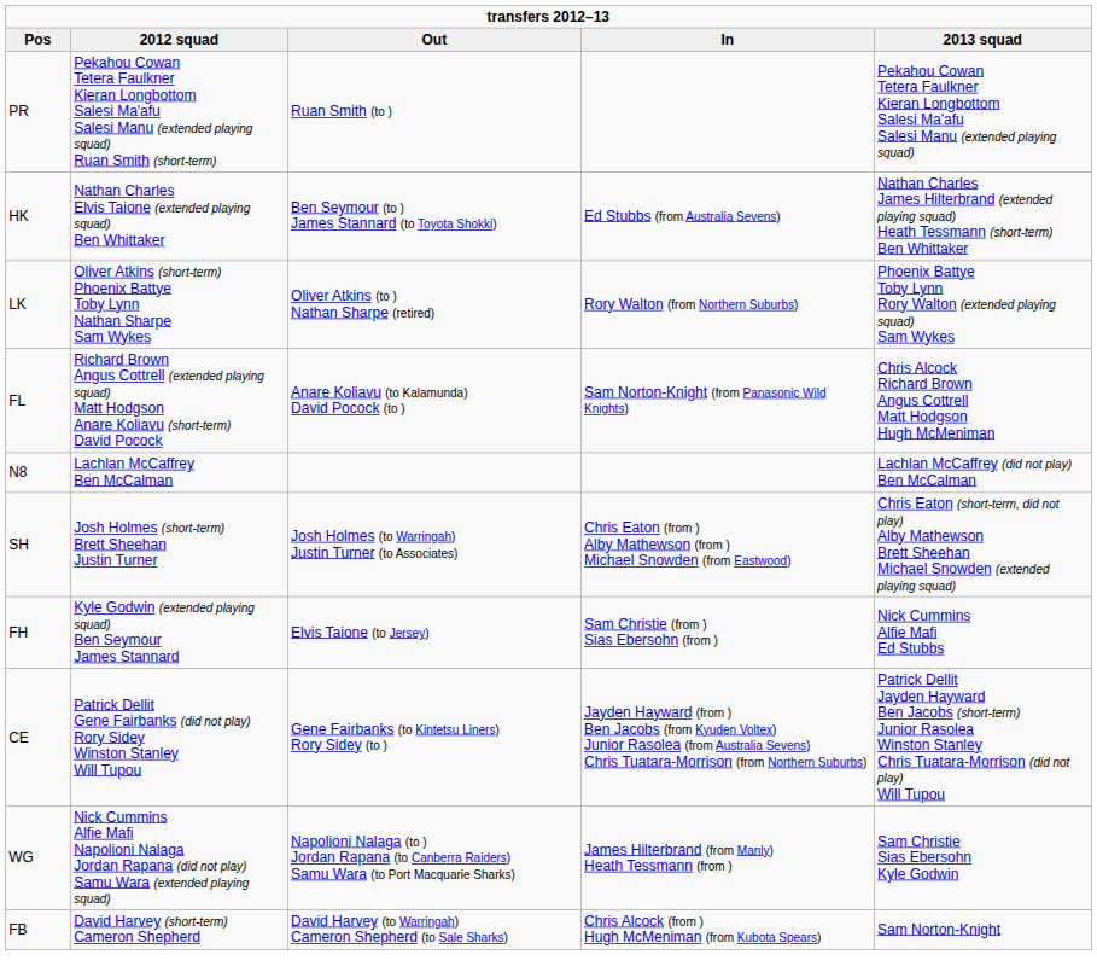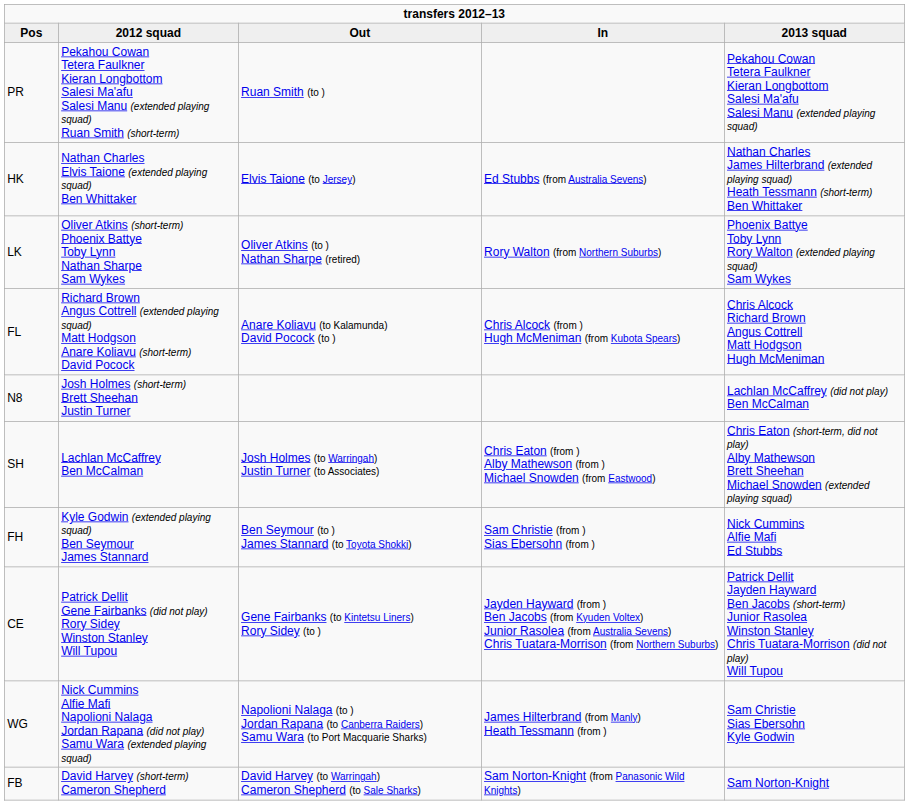HK | Out: Ben Seymour (to ) James Stannard (to Toyota Shokki) -> Elvis Taione (to Jersey)
FL | In: Sam Norton-Knight (from Panasonic Wild Knights) -> Chris Alcock (from ) Hugh McMeniman (from Kubota Spears)
N8 | 2012 squad: Lachlan McCaffrey Ben McCalman -> Josh Holmes (short-term) Brett Sheehan Justin Turner
SH | 2012 squad: Josh Holmes (short-term) Brett Sheehan Justin Turner -> Lachlan McCaffrey Ben McCalman
FH | Out: Elvis Taione (to Jersey) -> Ben Seymour (to ) James Stannard (to Toyota Shokki)
FB | In: Chris Alcock (from ) Hugh McMeniman (from Kubota Spears) -> Sam Norton-Knight (from Panasonic Wild Knights)
